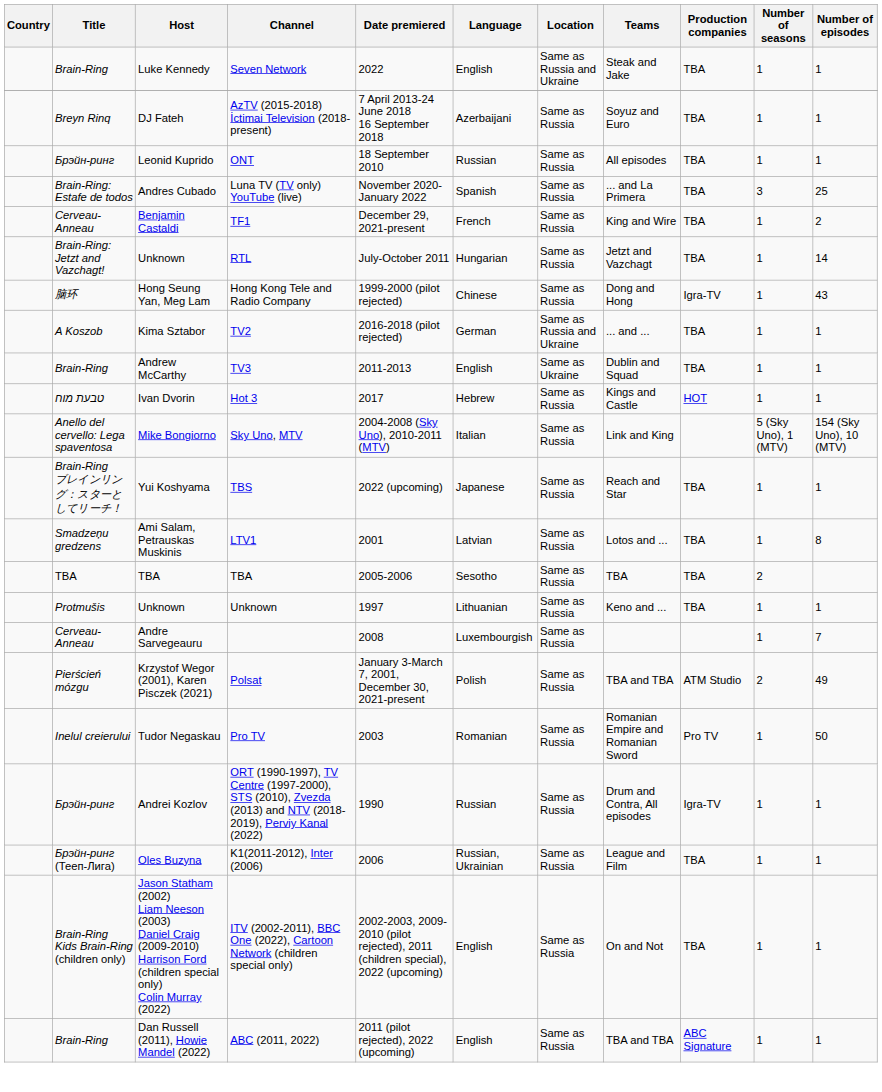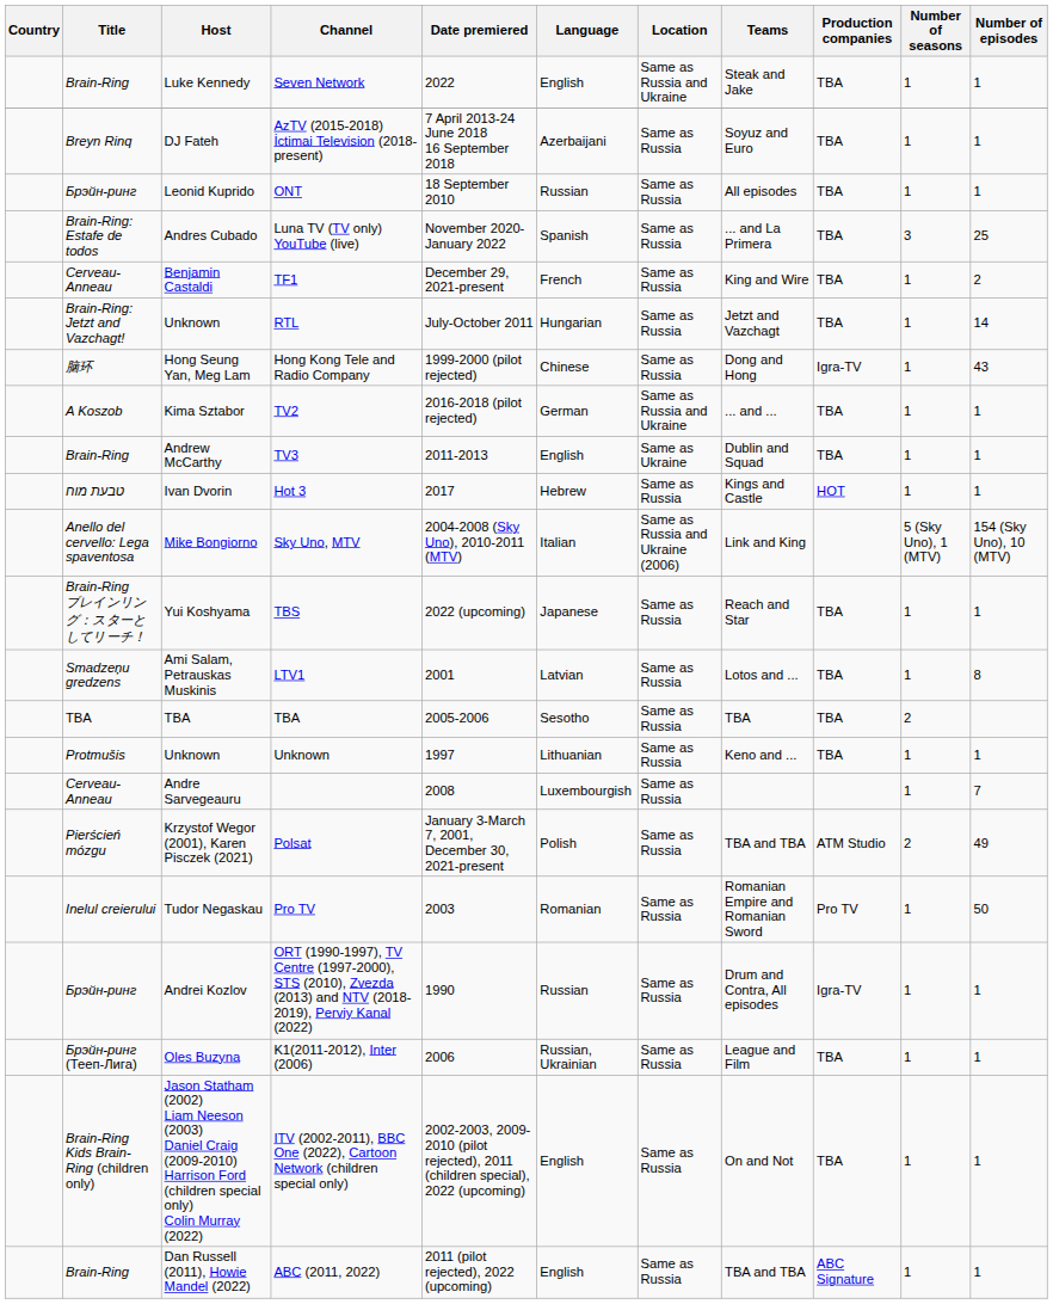Sky Uno, MTV | Location: Same as Russia -> Same as Russia and Ukraine (2006)
